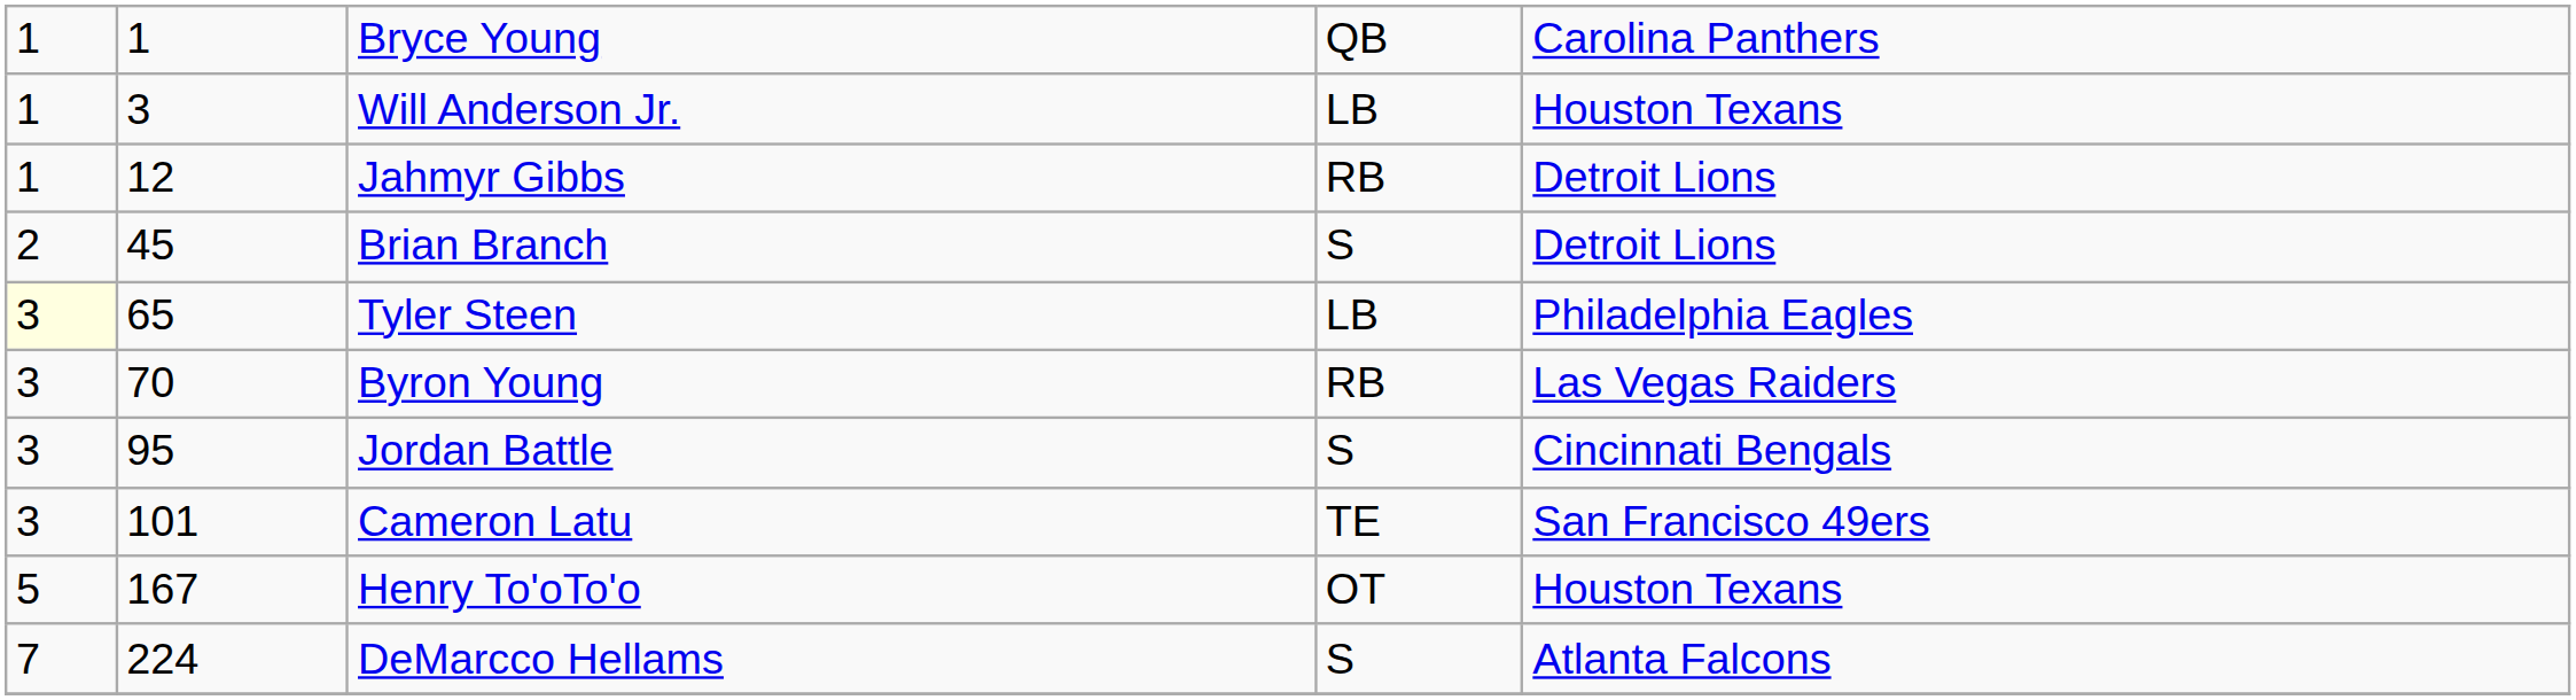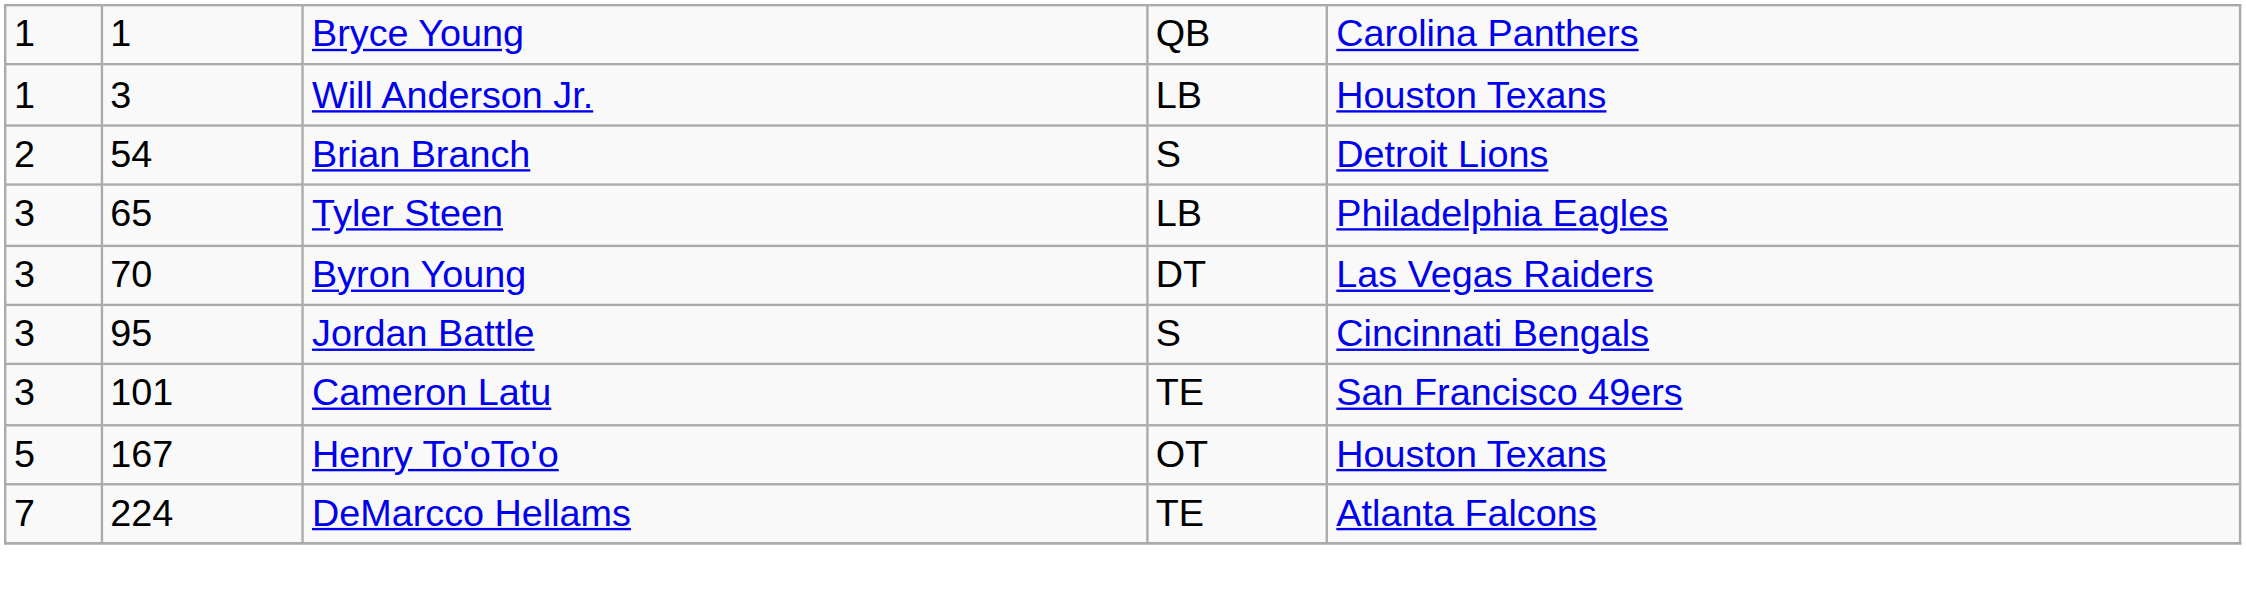- row: 1 | 12 | Jahmyr Gibbs | RB | Detroit Lions
Brian Branch | column 2: 45 -> 54
Tyler Steen | column 1: lightyellow background -> no background
Byron Young | column 4: RB -> DT
DeMarcco Hellams | column 4: S -> TE
